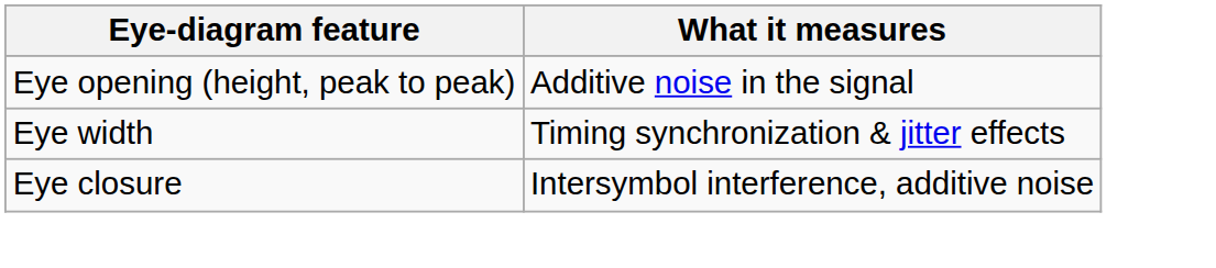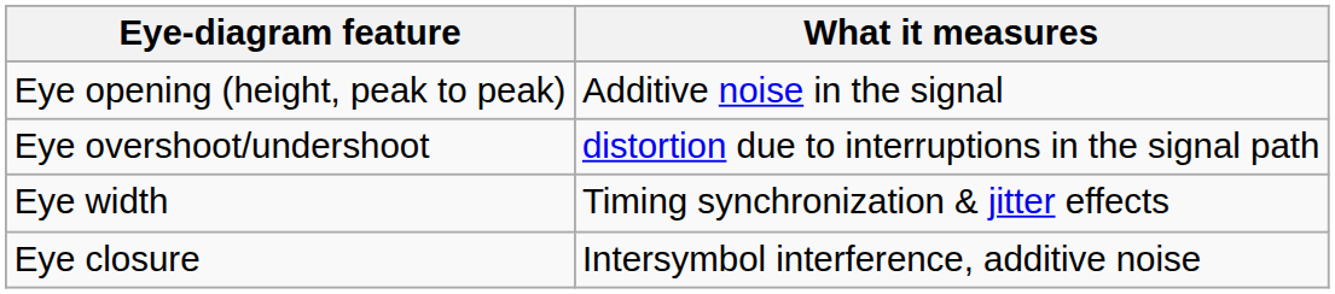+ row: Eye overshoot/undershoot | distortion due to interruptions in the signal path
